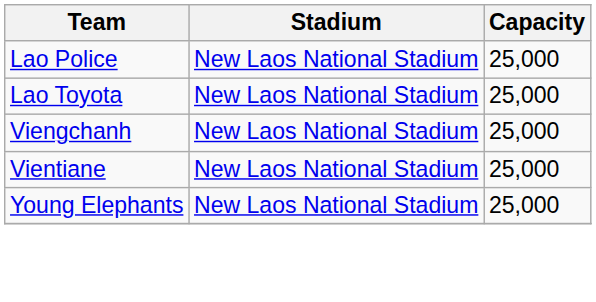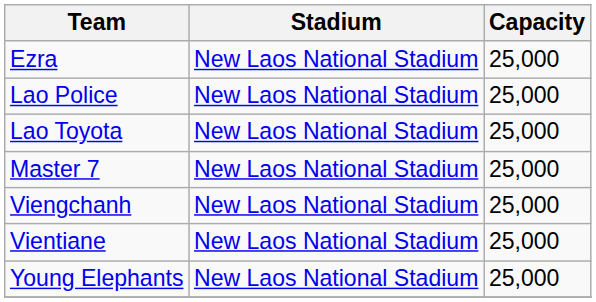+ row: Ezra | New Laos National Stadium | 25,000
+ row: Master 7 | New Laos National Stadium | 25,000
